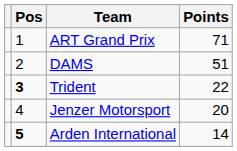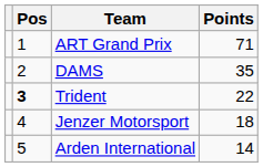DAMS | Points: 51 -> 35
Jenzer Motorsport | Points: 20 -> 18
Arden International | Pos: bold -> normal
